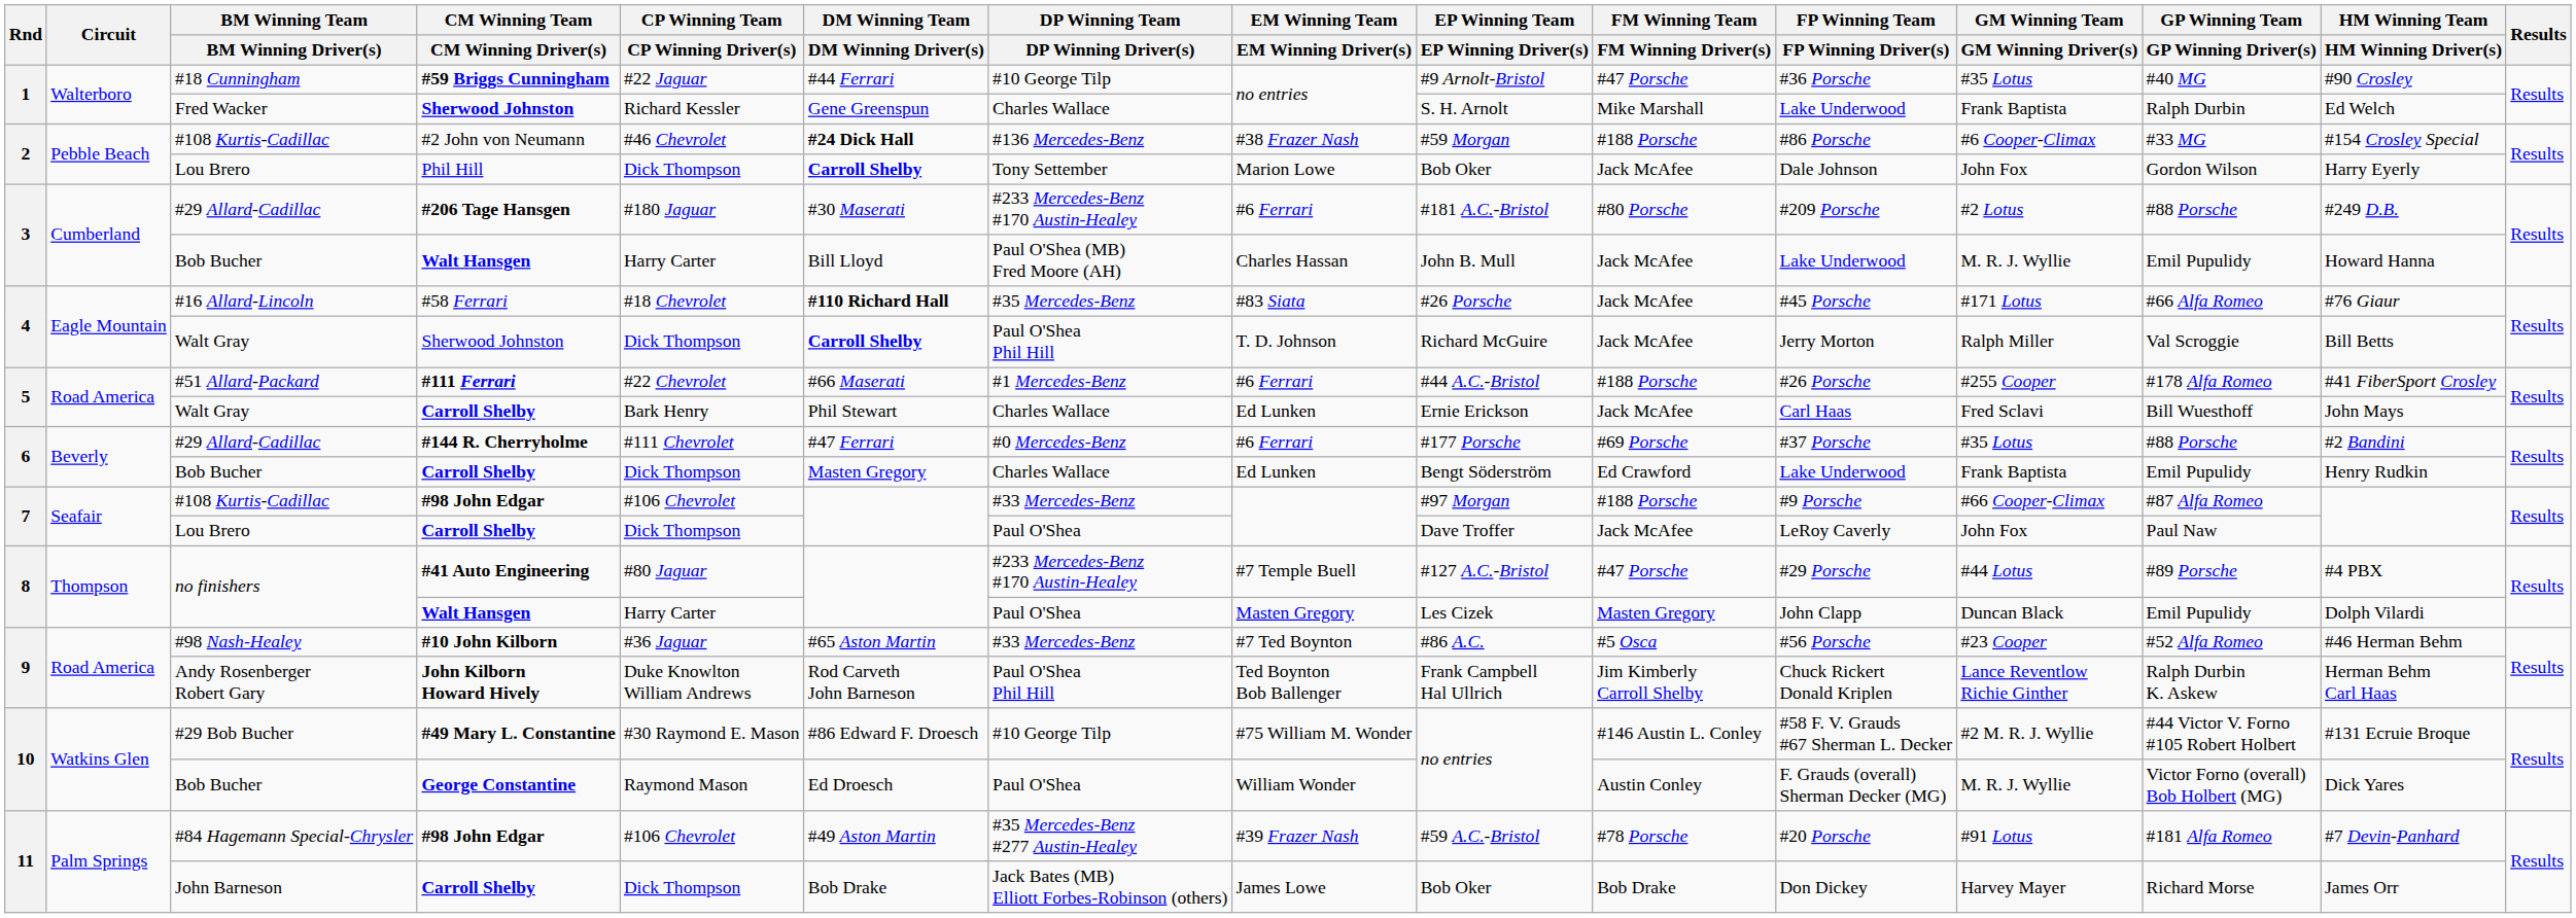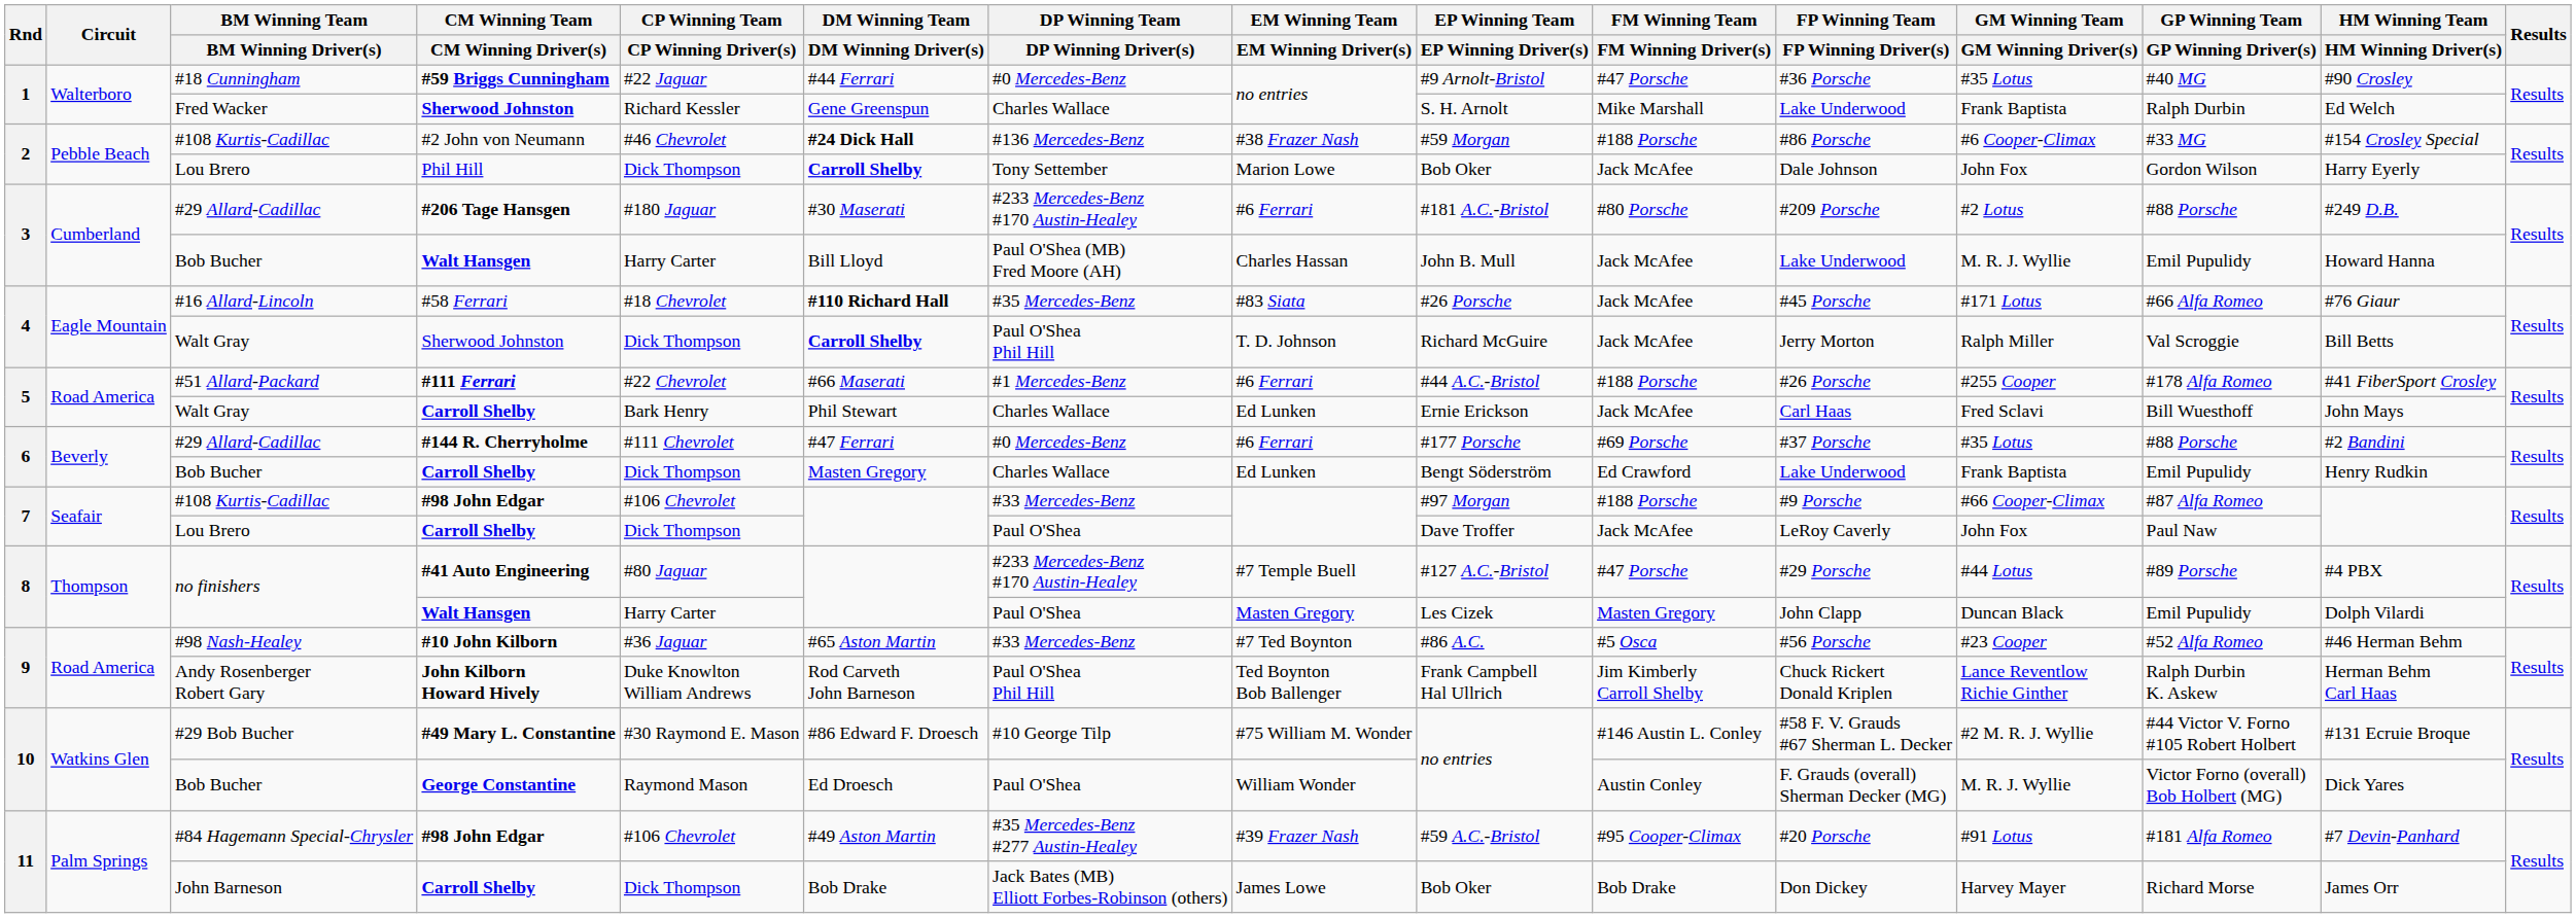#59 Briggs Cunningham | DP Winning Team / DP Winning Driver(s): #10 George Tilp -> #0 Mercedes-Benz
#84 Hagemann Special-Chrysler / #98 John Edgar | FM Winning Team / FM Winning Driver(s): #78 Porsche -> #95 Cooper-Climax
